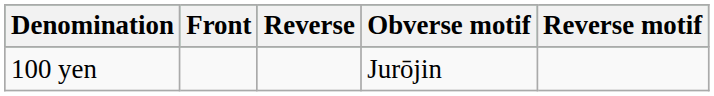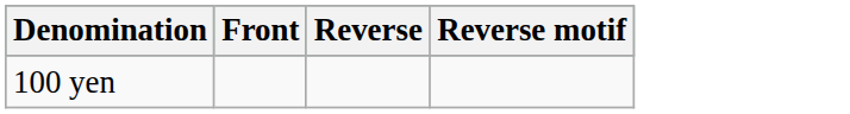- column: Obverse motif | Jurōjin
